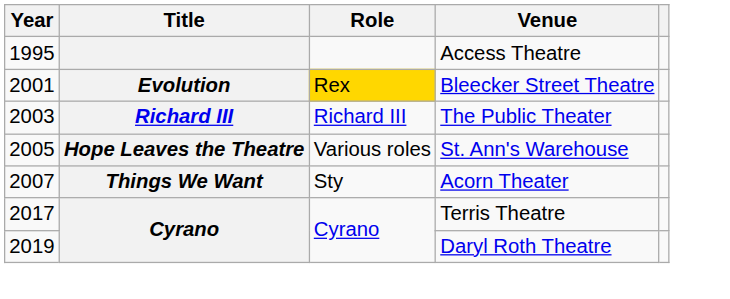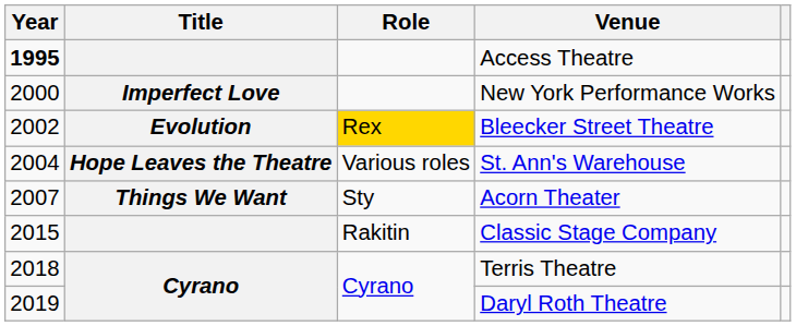Access Theatre | Year: normal -> bold
+ row: 2000 | Imperfect Love | New York Performance Works
Bleecker Street Theatre | Year: 2001 -> 2002
- row: 2003 | Richard III | Richard III | The Public Theater
St. Ann's Warehouse | Year: 2005 -> 2004
+ row: 2015 | Rakitin | Classic Stage Company
Terris Theatre | Year: 2017 -> 2018
